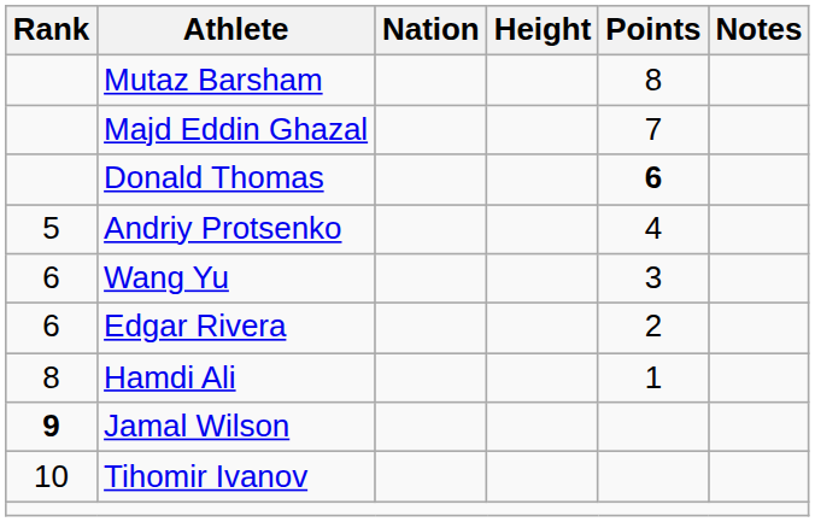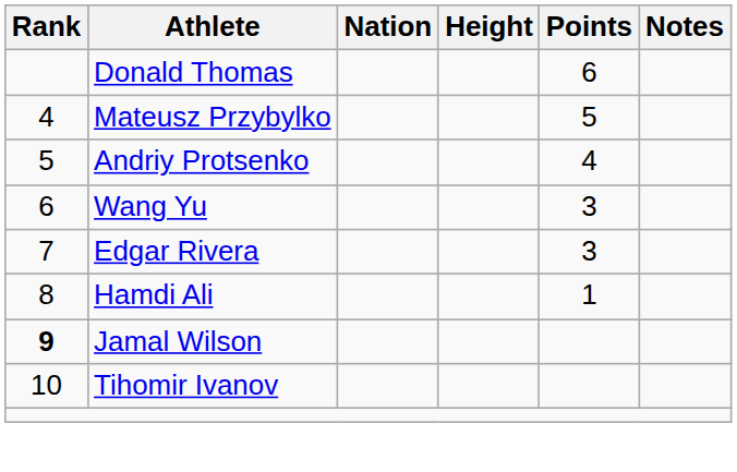- row: Mutaz Barsham | 8
- row: Majd Eddin Ghazal | 7
Donald Thomas | Points: bold -> normal
+ row: 4 | Mateusz Przybylko | 5
Edgar Rivera | Rank: 6 -> 7
Edgar Rivera | Points: 2 -> 3
